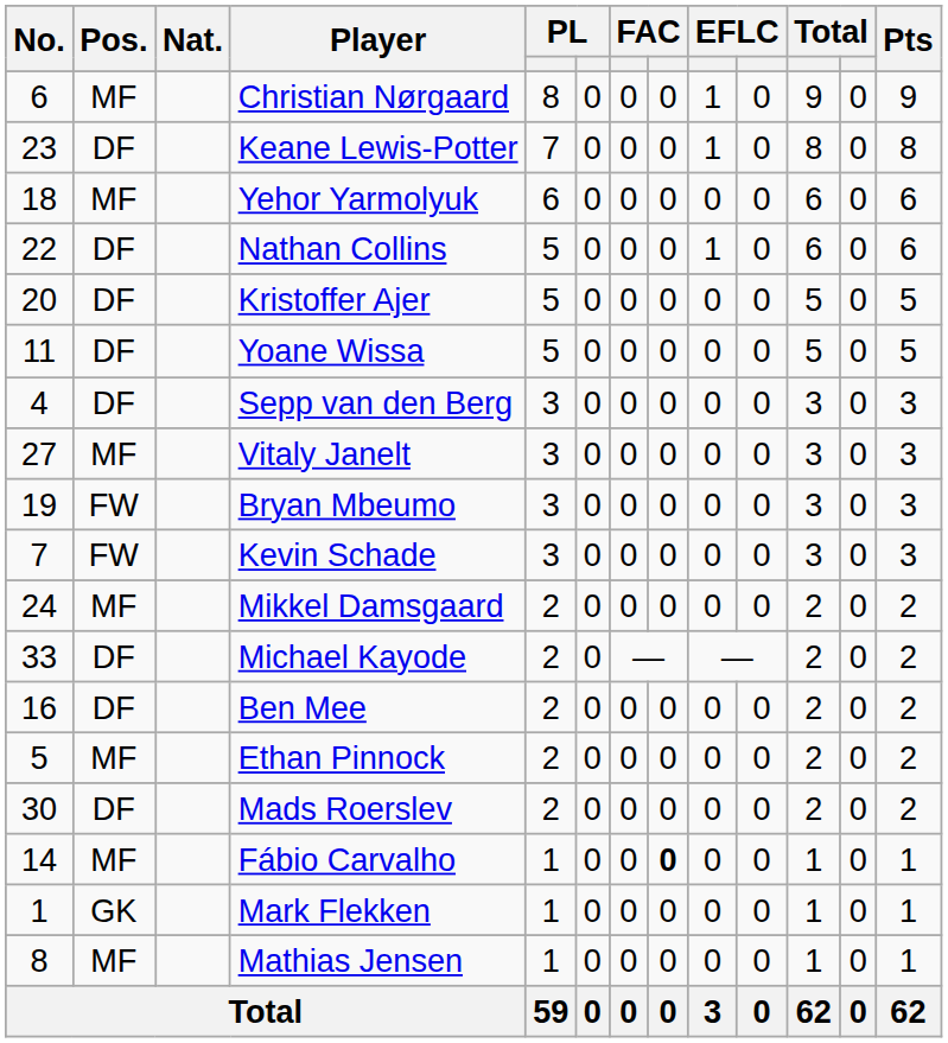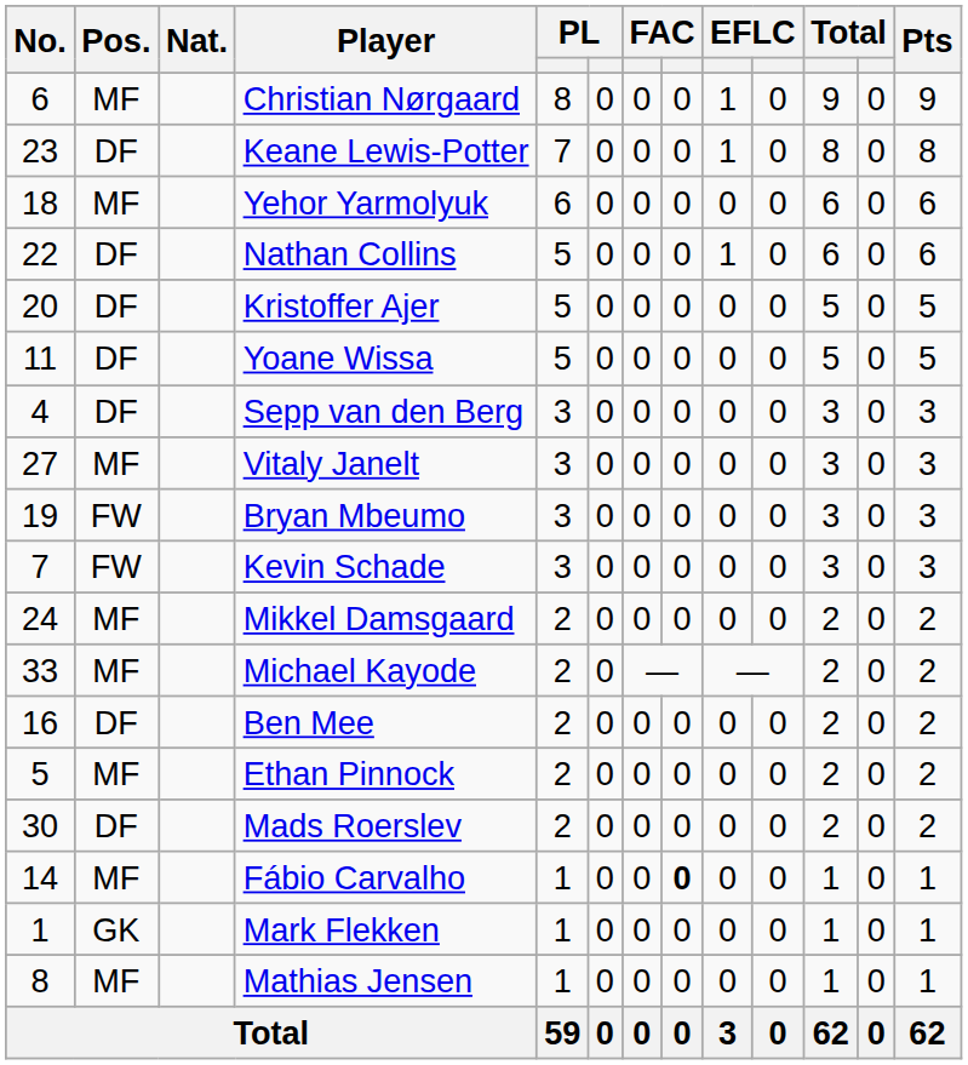Michael Kayode | Pos.: DF -> MF
